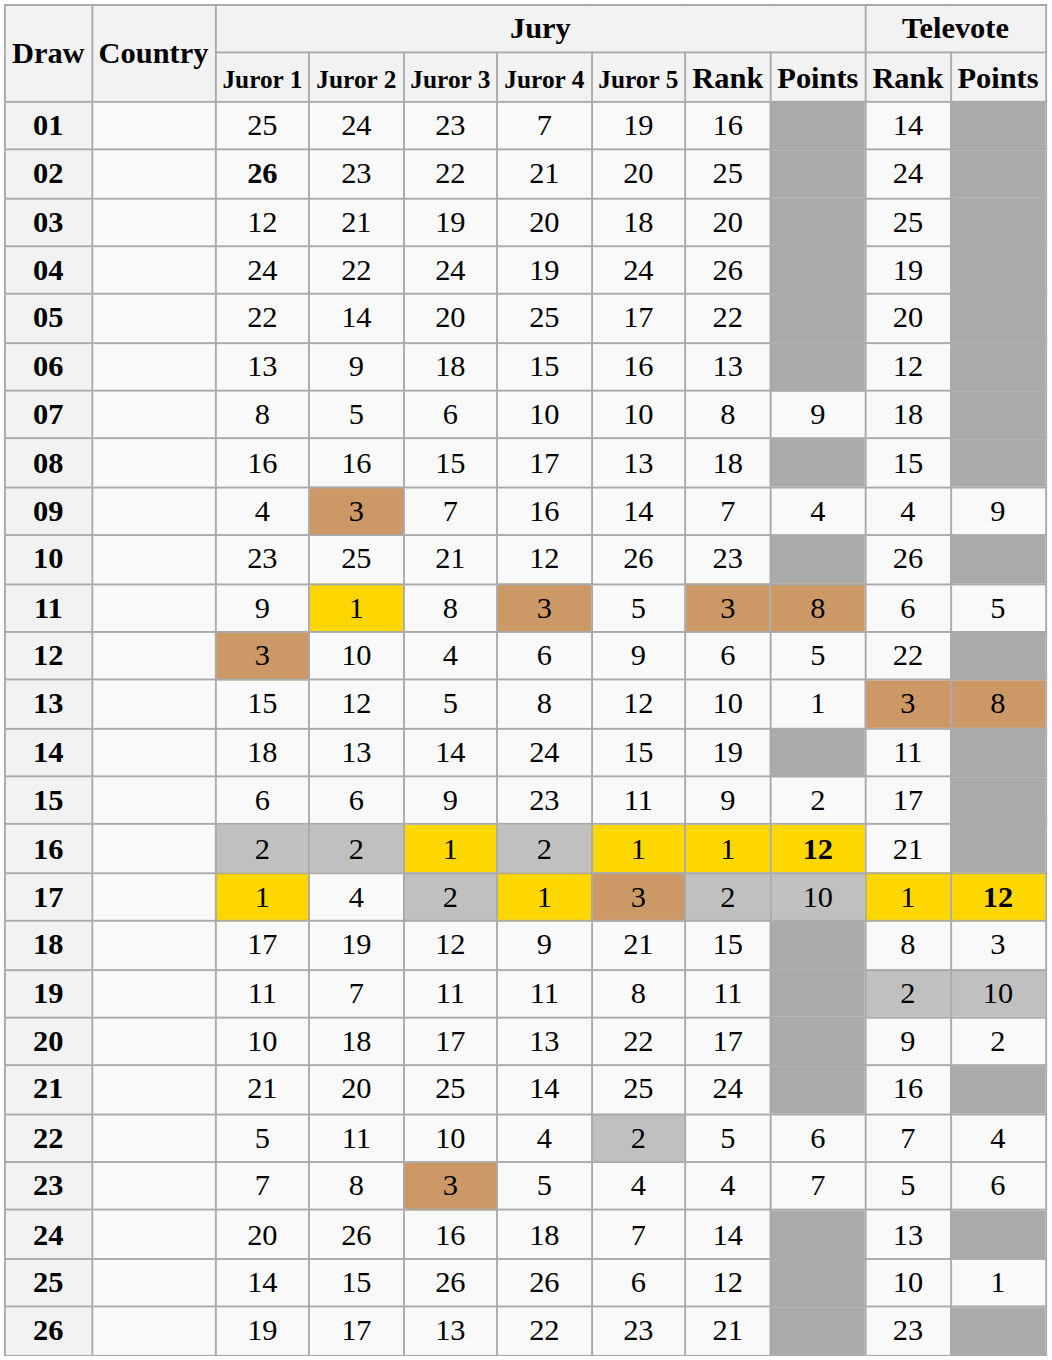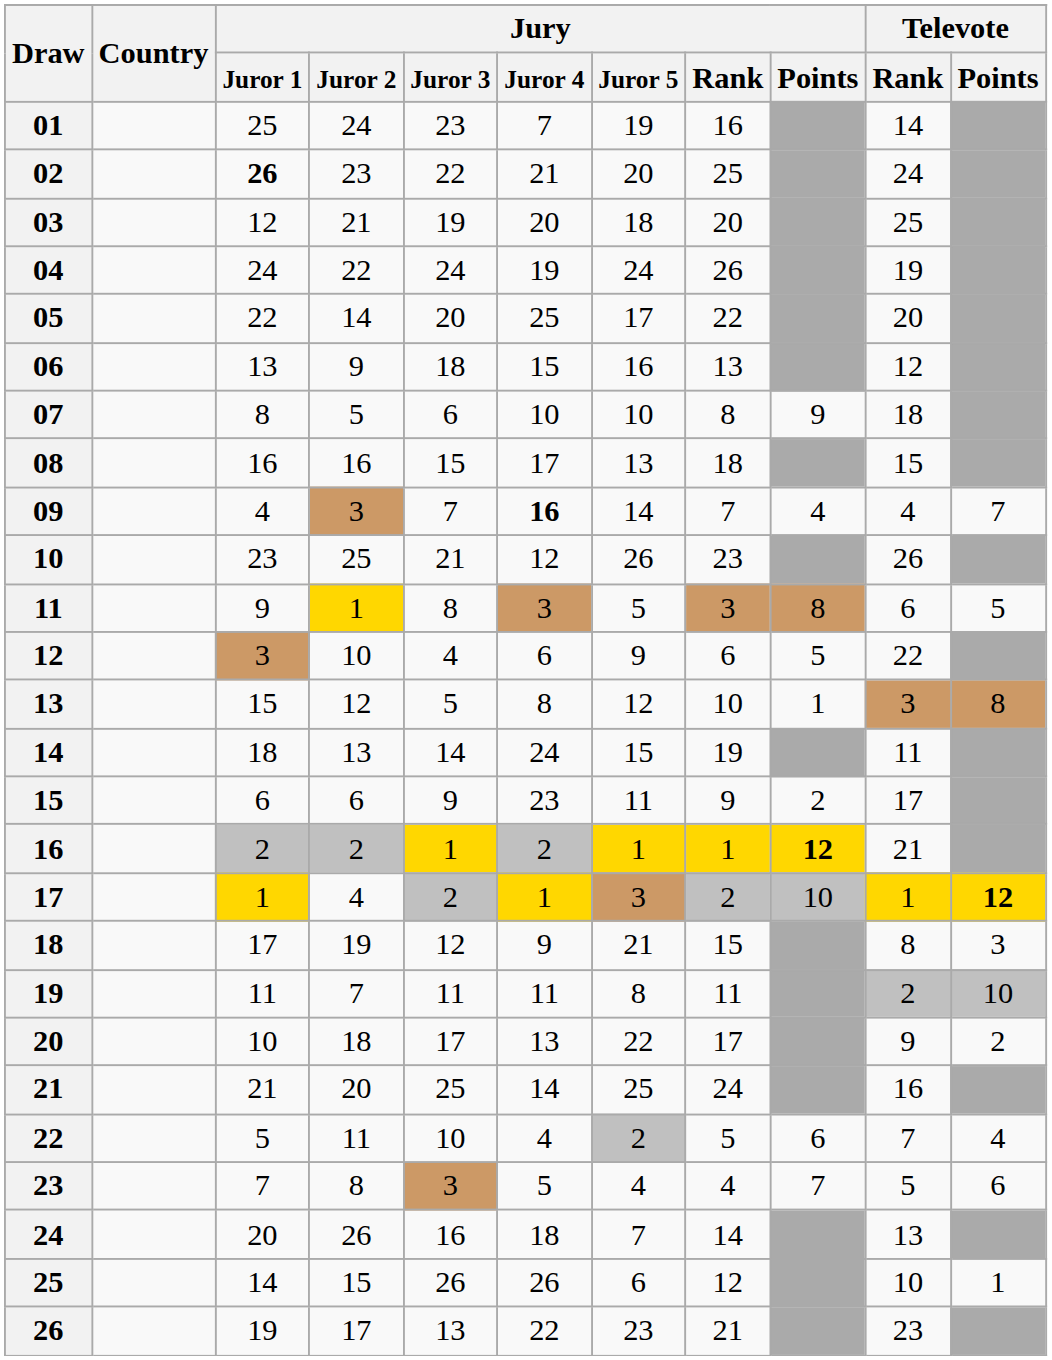09 | Jury / Juror 4: normal -> bold
09 | Televote / Points: 9 -> 7
